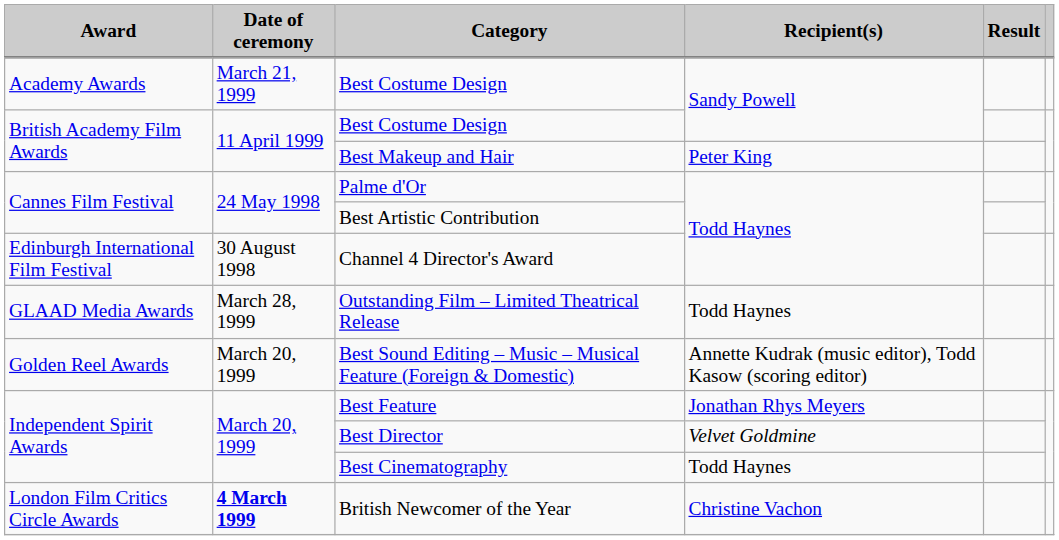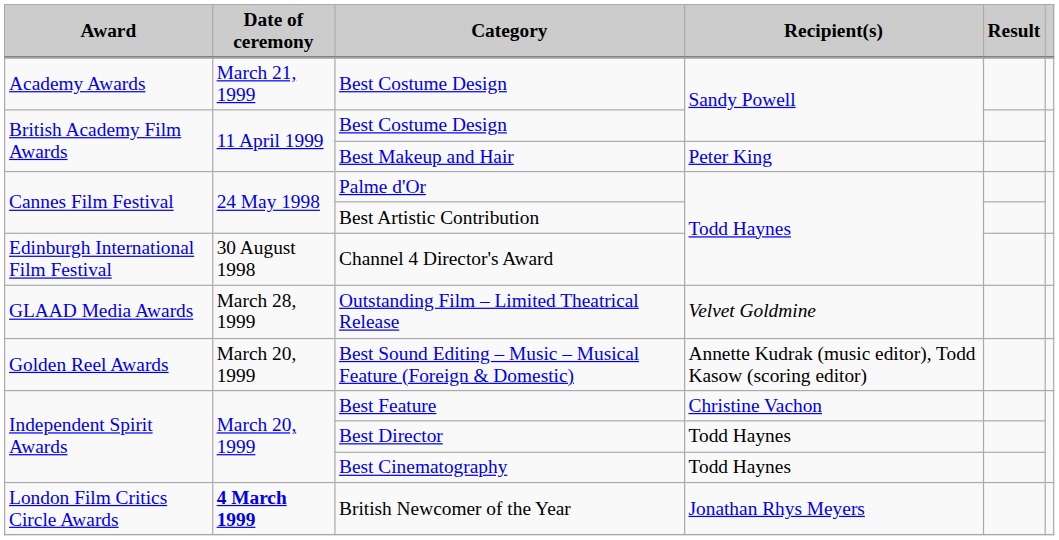Outstanding Film – Limited Theatrical Release | Recipient(s): Todd Haynes -> Velvet Goldmine
Best Feature | Recipient(s): Jonathan Rhys Meyers -> Christine Vachon
Best Director | Recipient(s): Velvet Goldmine -> Todd Haynes
British Newcomer of the Year | Recipient(s): Christine Vachon -> Jonathan Rhys Meyers
